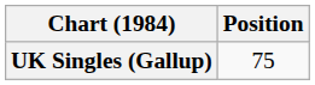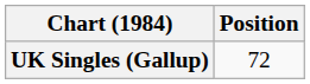UK Singles (Gallup) | Position: 75 -> 72
